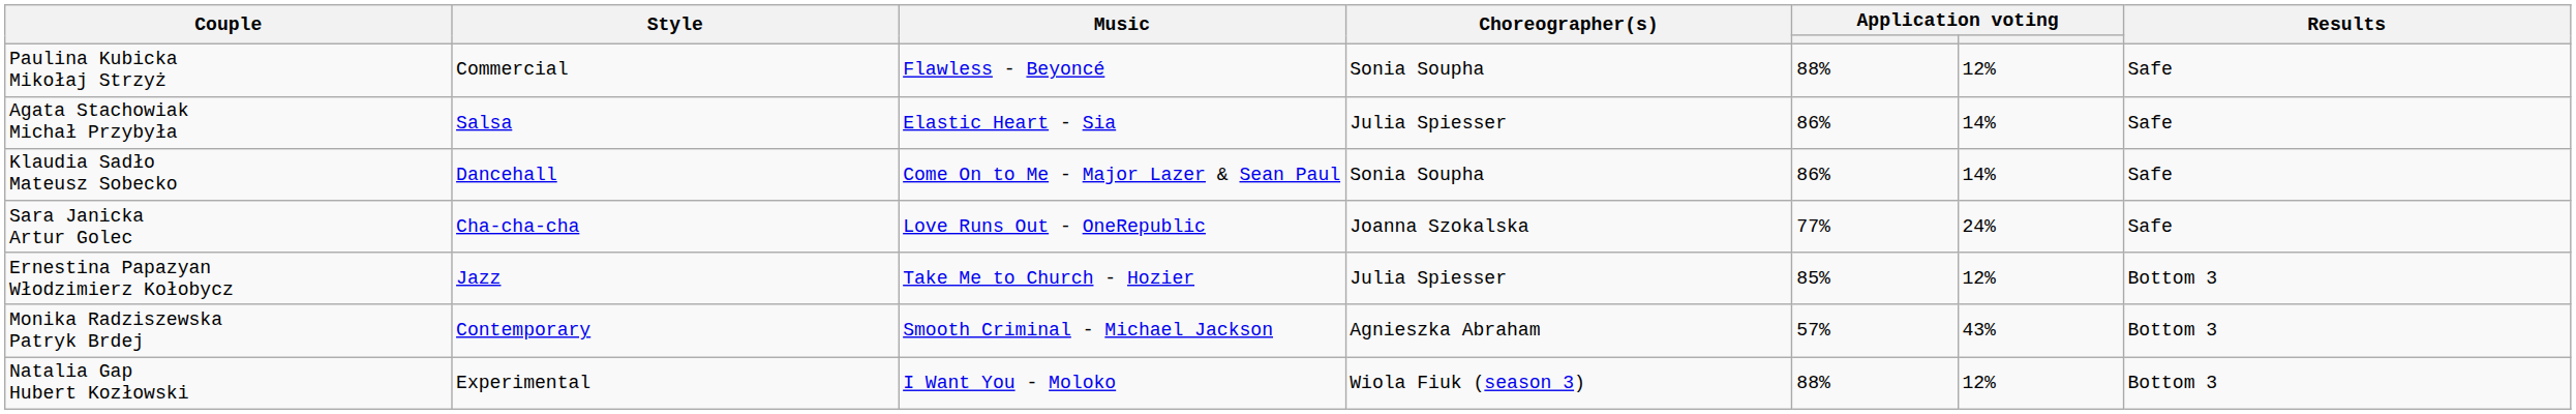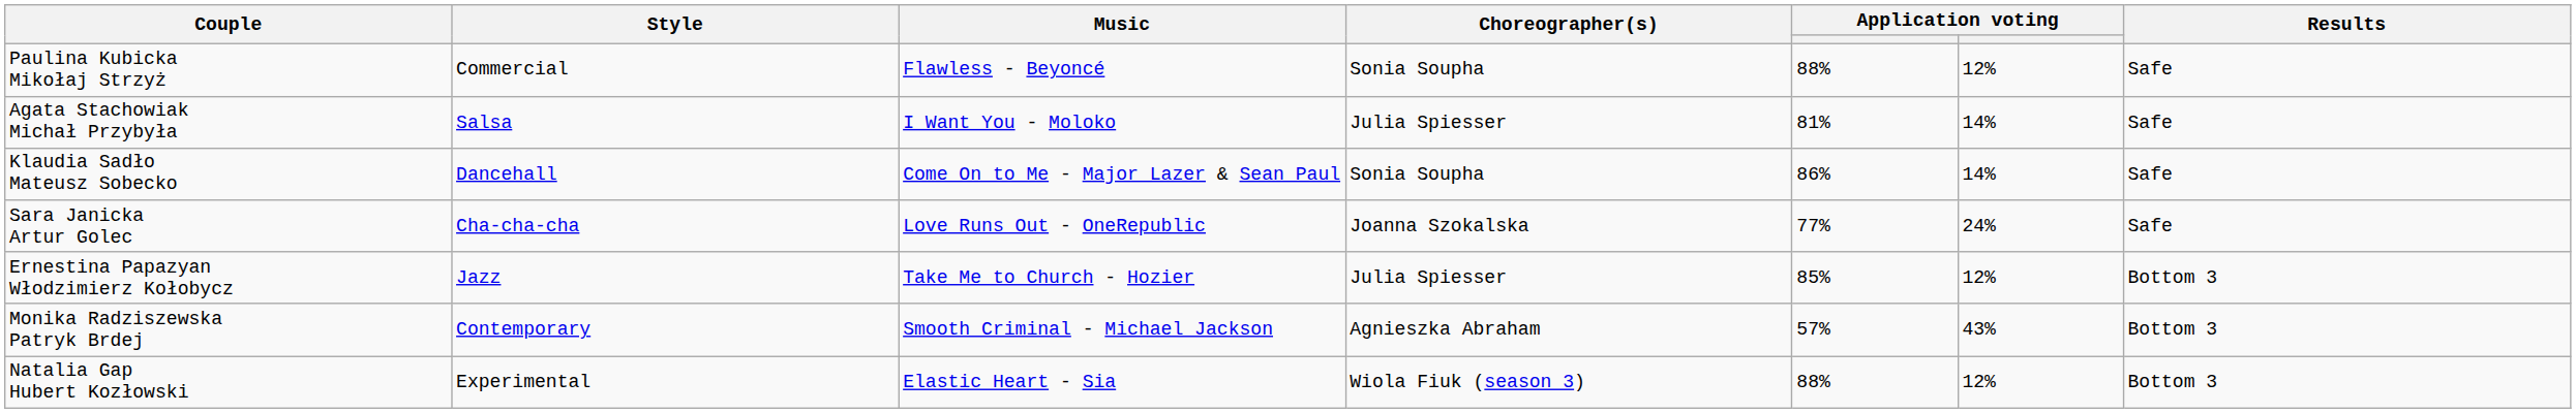Agata Stachowiak Michał Przybyła | Music: Elastic Heart - Sia -> I Want You - Moloko
Agata Stachowiak Michał Przybyła | column 5: 86% -> 81%
Natalia Gap Hubert Kozłowski | Music: I Want You - Moloko -> Elastic Heart - Sia
